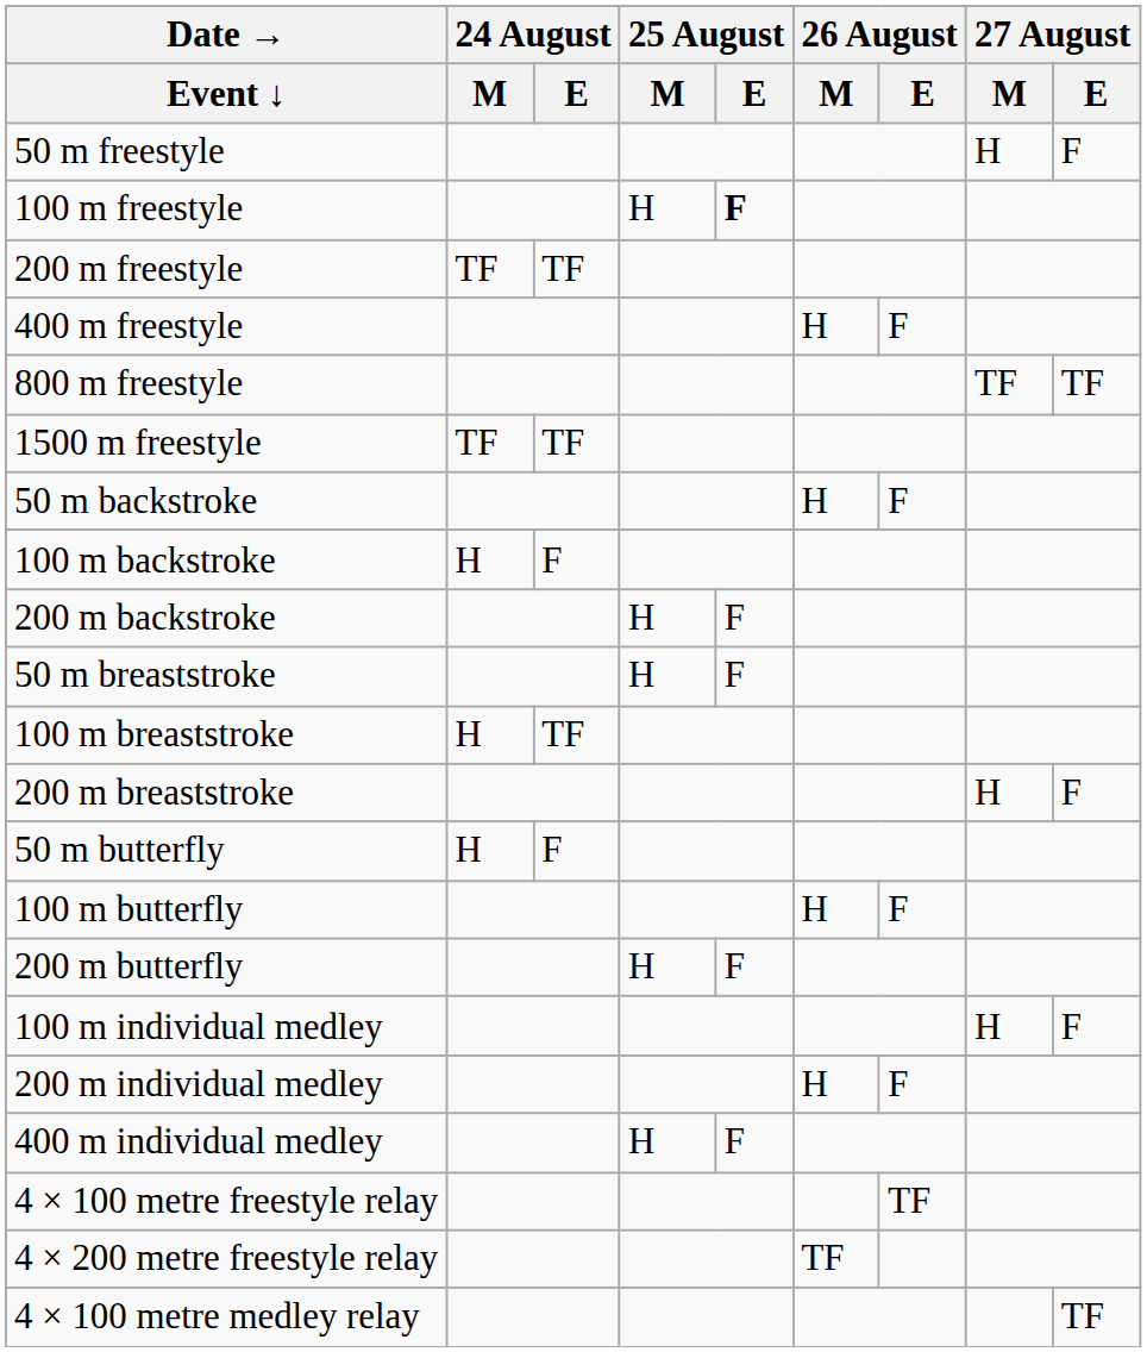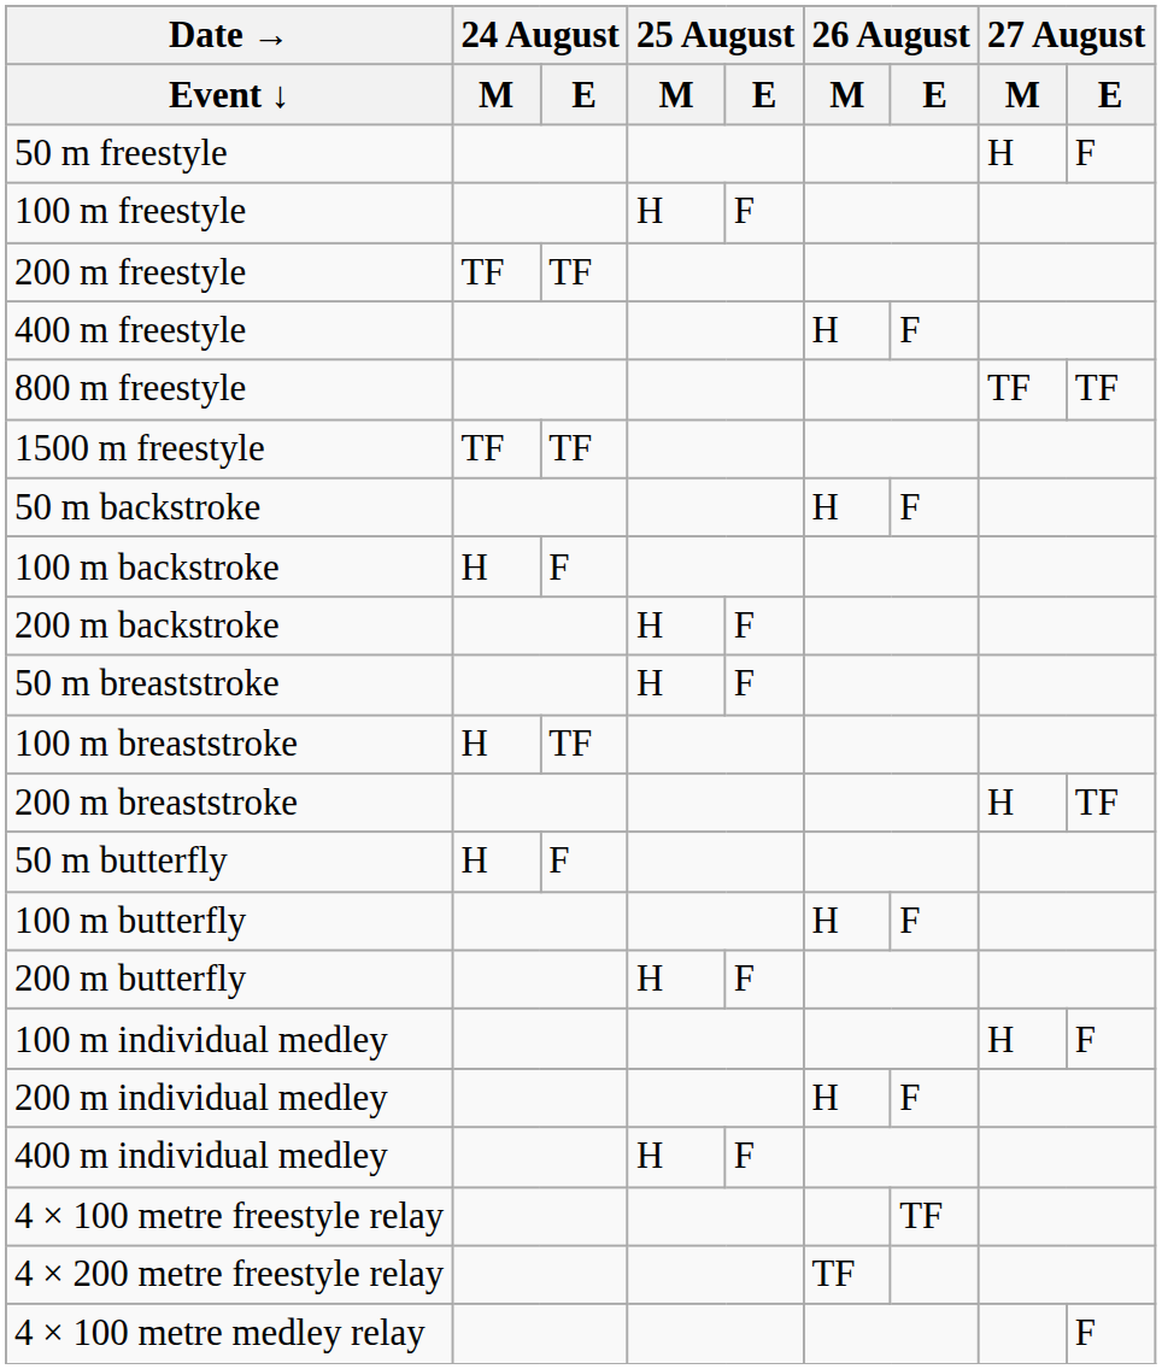100 m freestyle | 25 August / E: bold -> normal
200 m breaststroke | 27 August / E: F -> TF
4 × 100 metre medley relay | 27 August / E: TF -> F
